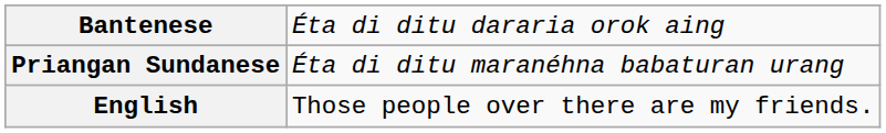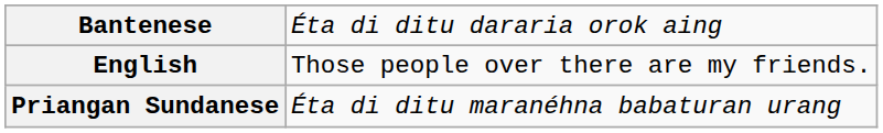rows swapped: Priangan Sundanese <-> English
